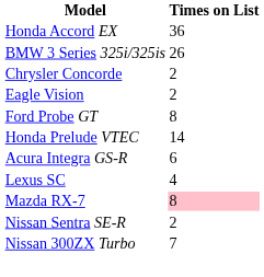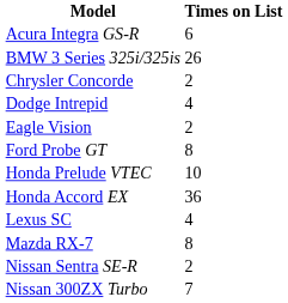rows swapped: Acura Integra GS-R <-> Honda Accord EX
+ row: Dodge Intrepid | 4
Honda Prelude VTEC | Times on List: 14 -> 10
Mazda RX-7 | Times on List: pink background -> no background
